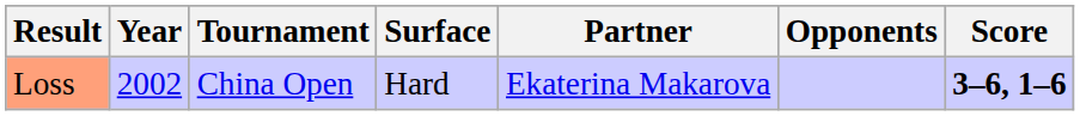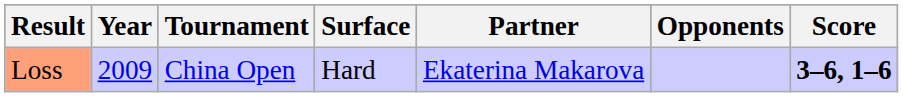Loss | Year: 2002 -> 2009
